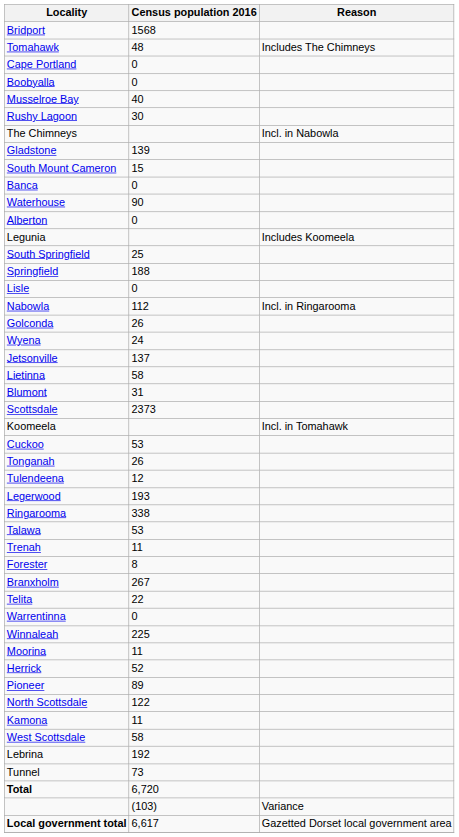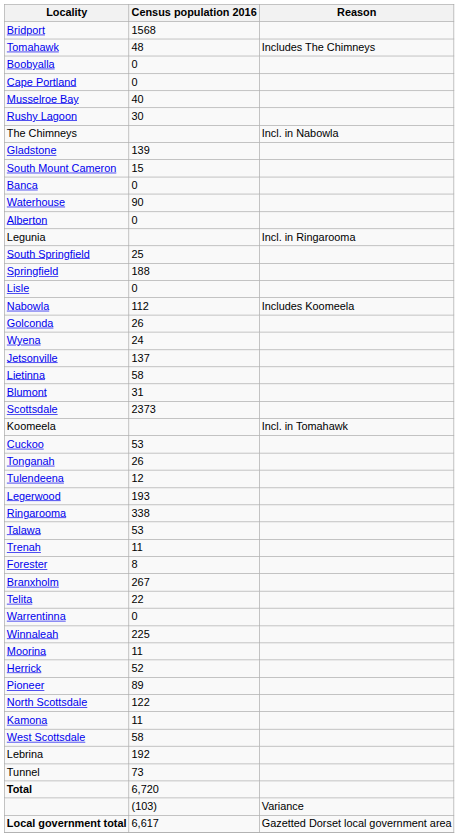rows swapped: Boobyalla <-> Cape Portland
Legunia | Reason: Includes Koomeela -> Incl. in Ringarooma
Nabowla | Reason: Incl. in Ringarooma -> Includes Koomeela
